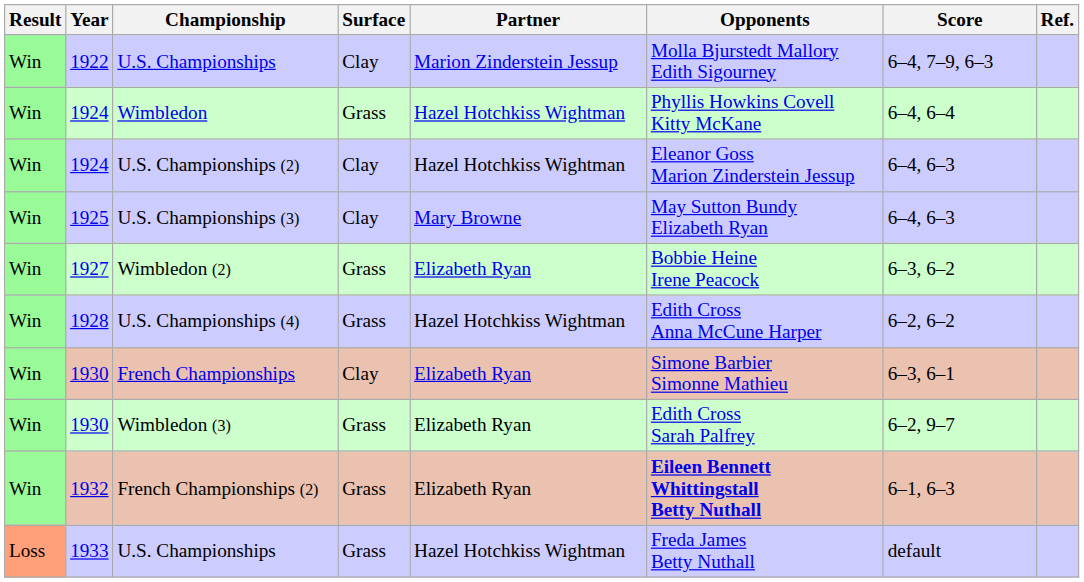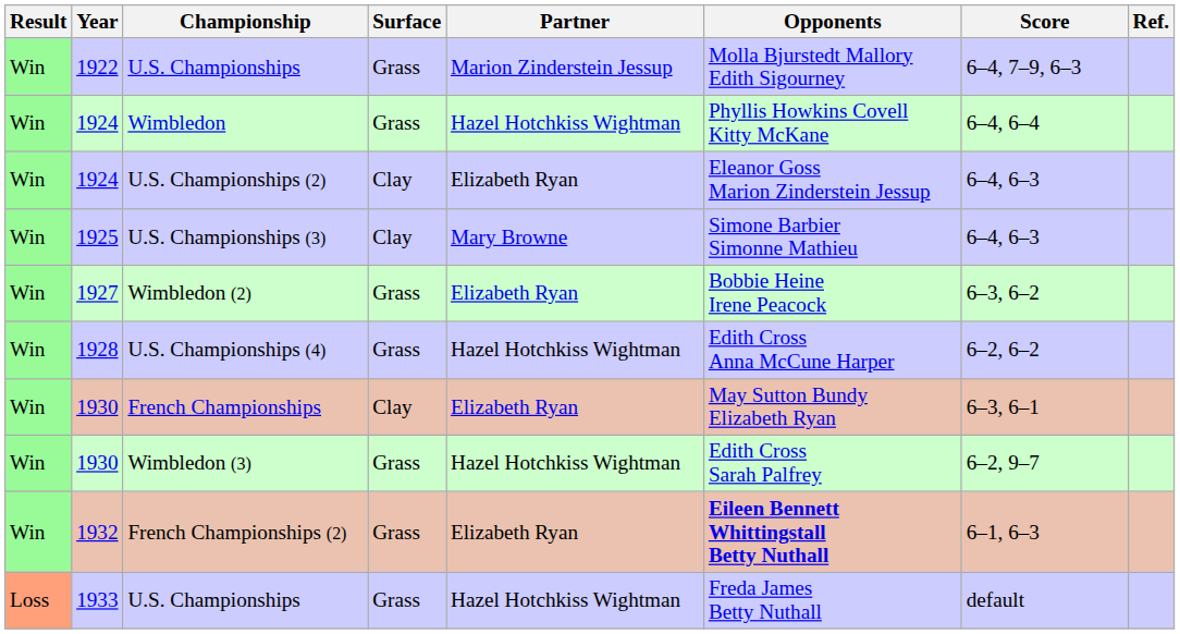1922 / U.S. Championships | Surface: Clay -> Grass
U.S. Championships (2) | Partner: Hazel Hotchkiss Wightman -> Elizabeth Ryan
U.S. Championships (3) | Opponents: May Sutton Bundy Elizabeth Ryan -> Simone Barbier Simonne Mathieu
French Championships | Opponents: Simone Barbier Simonne Mathieu -> May Sutton Bundy Elizabeth Ryan
Wimbledon (3) | Partner: Elizabeth Ryan -> Hazel Hotchkiss Wightman
